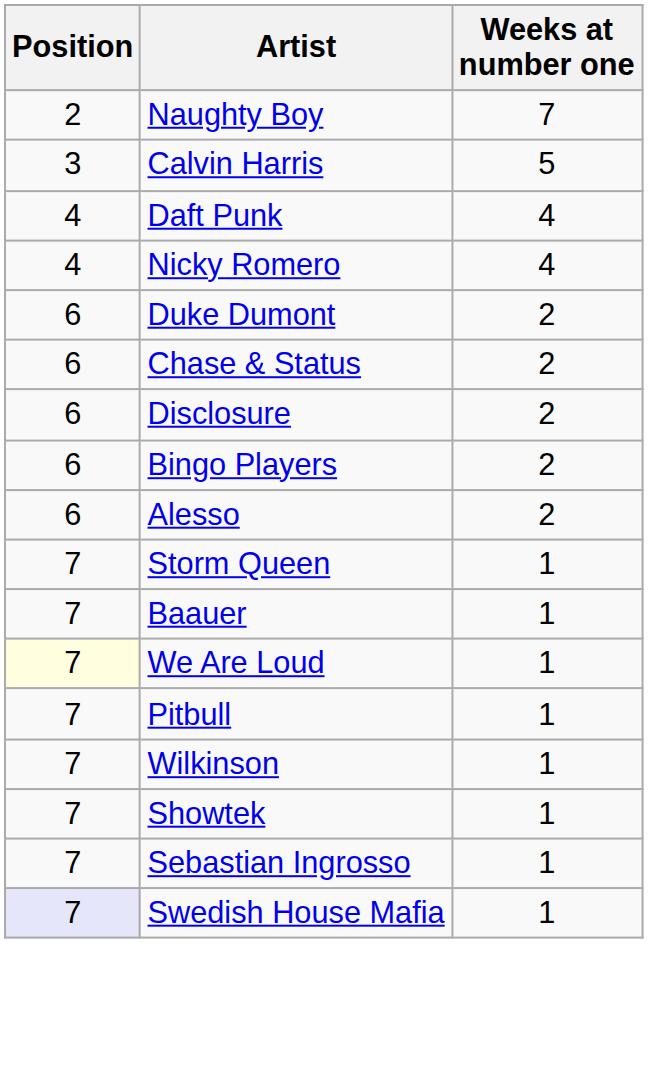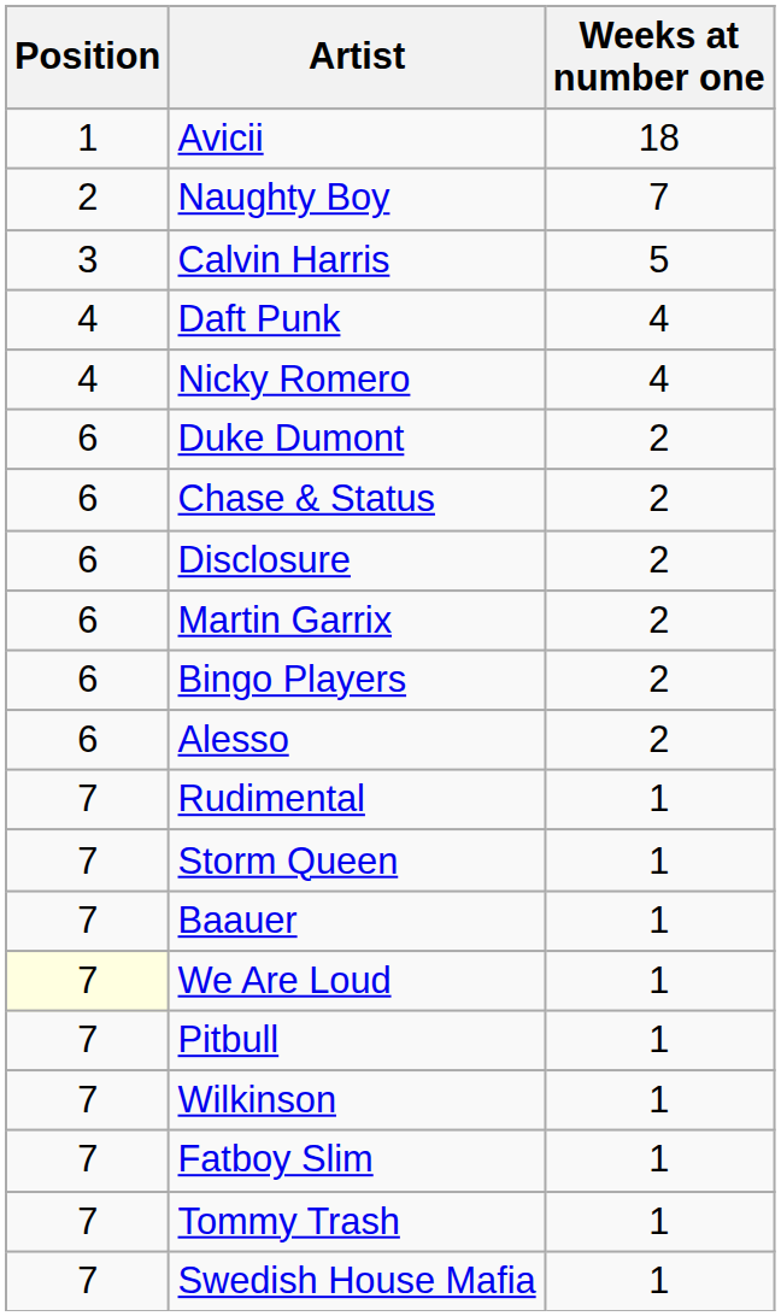+ row: 1 | Avicii | 18
+ row: 6 | Martin Garrix | 2
+ row: 7 | Rudimental | 1
+ row: 7 | Fatboy Slim | 1
- row: 7 | Showtek | 1
+ row: 7 | Tommy Trash | 1
- row: 7 | Sebastian Ingrosso | 1
Swedish House Mafia | Position: lavender background -> no background
